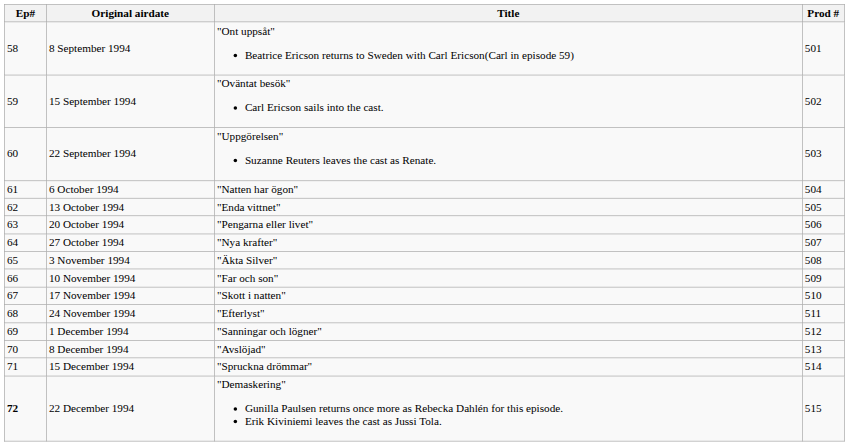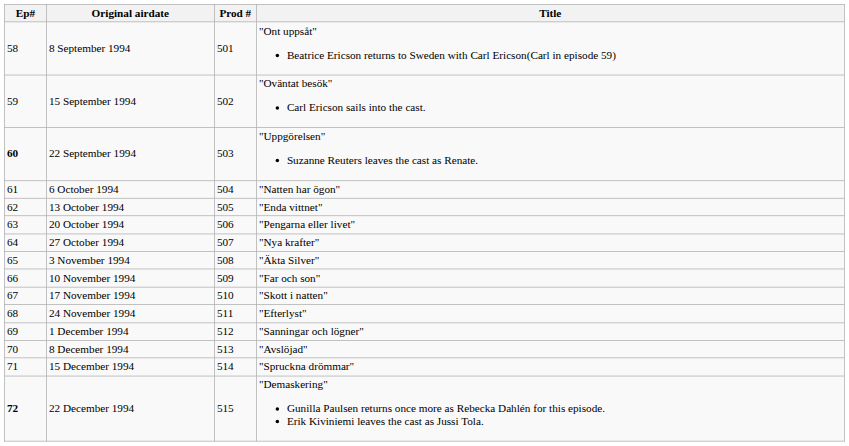columns swapped: Title <-> Prod #
22 September 1994 | Ep#: normal -> bold
